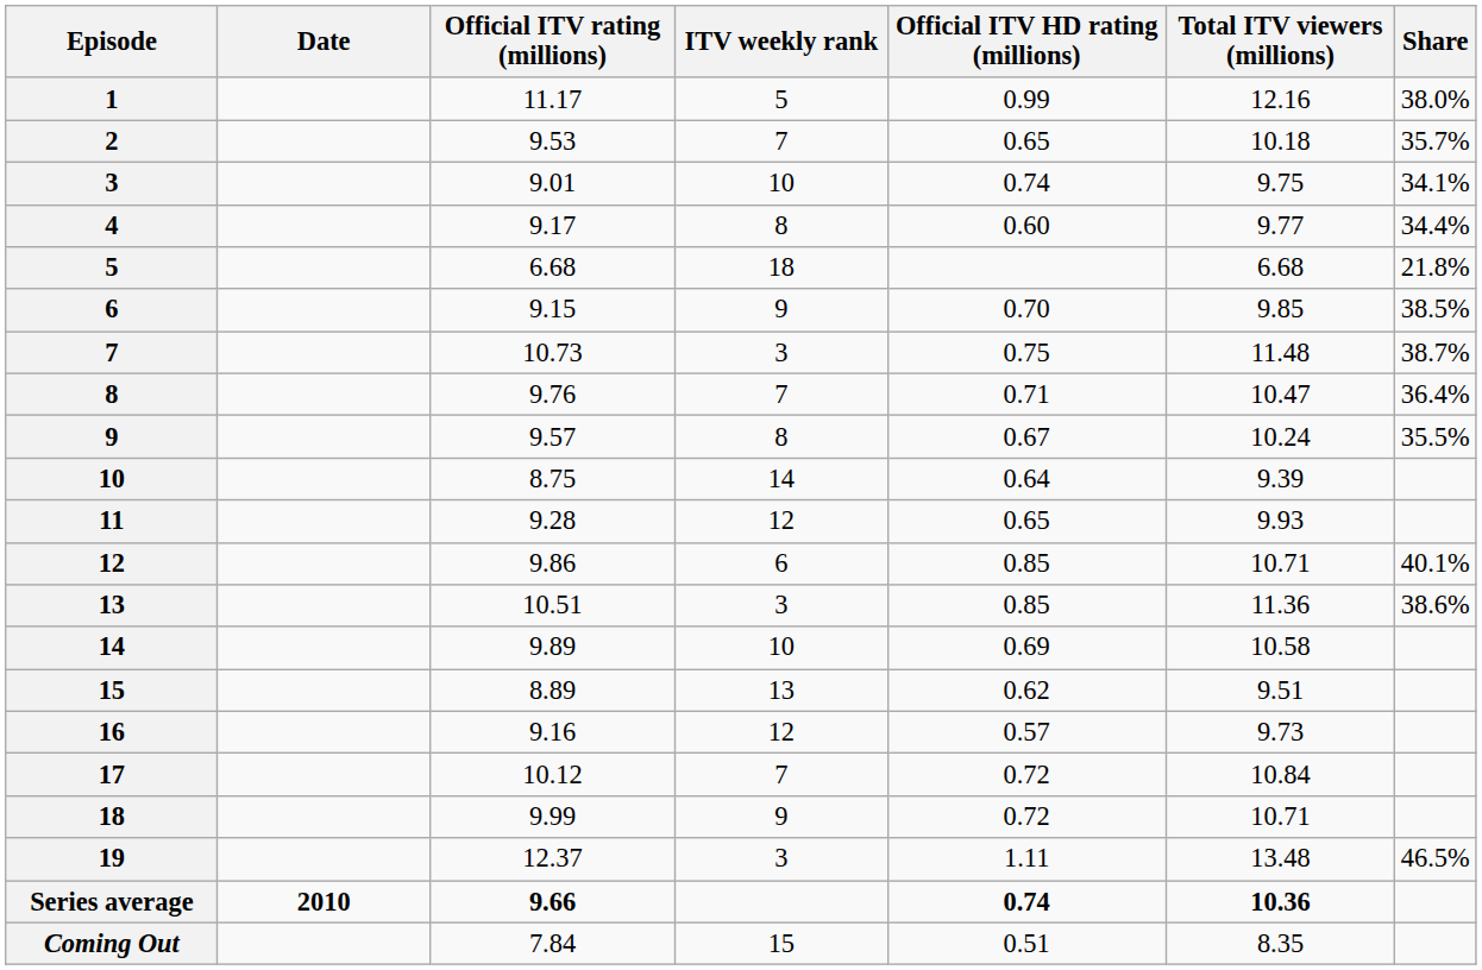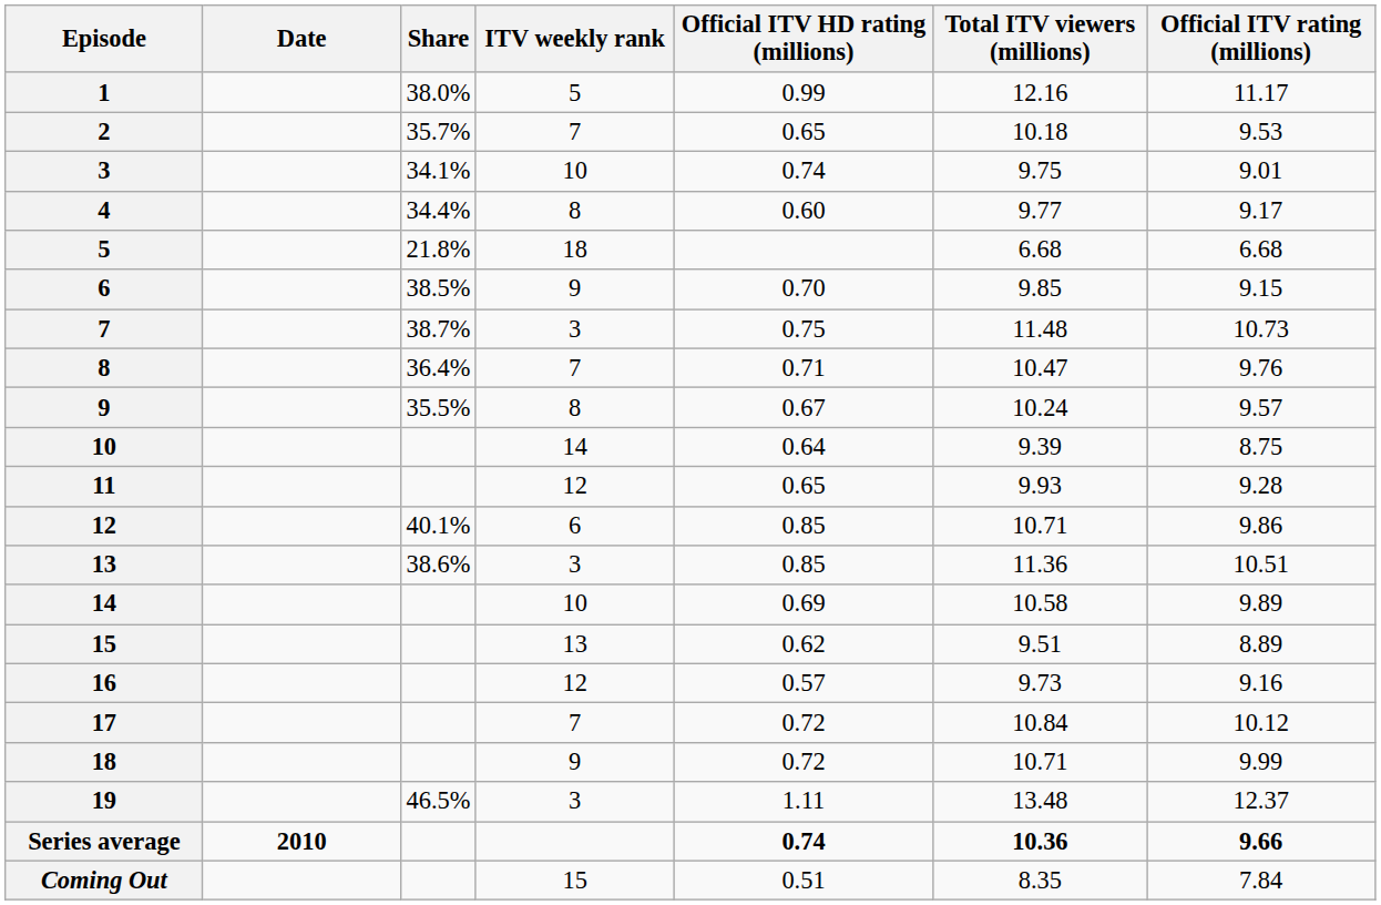columns swapped: Official ITV rating (millions) <-> Share
